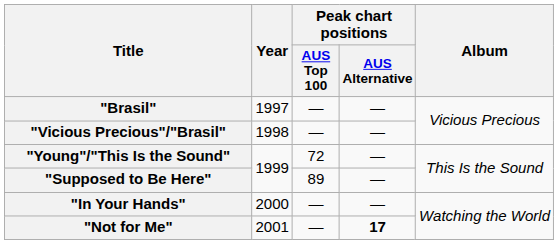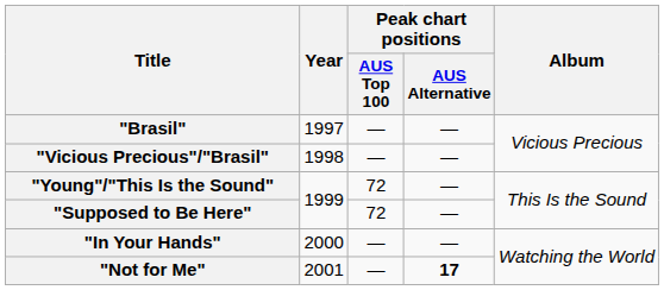"Supposed to Be Here" | Peak chart positions / AUS Top 100: 89 -> 72
